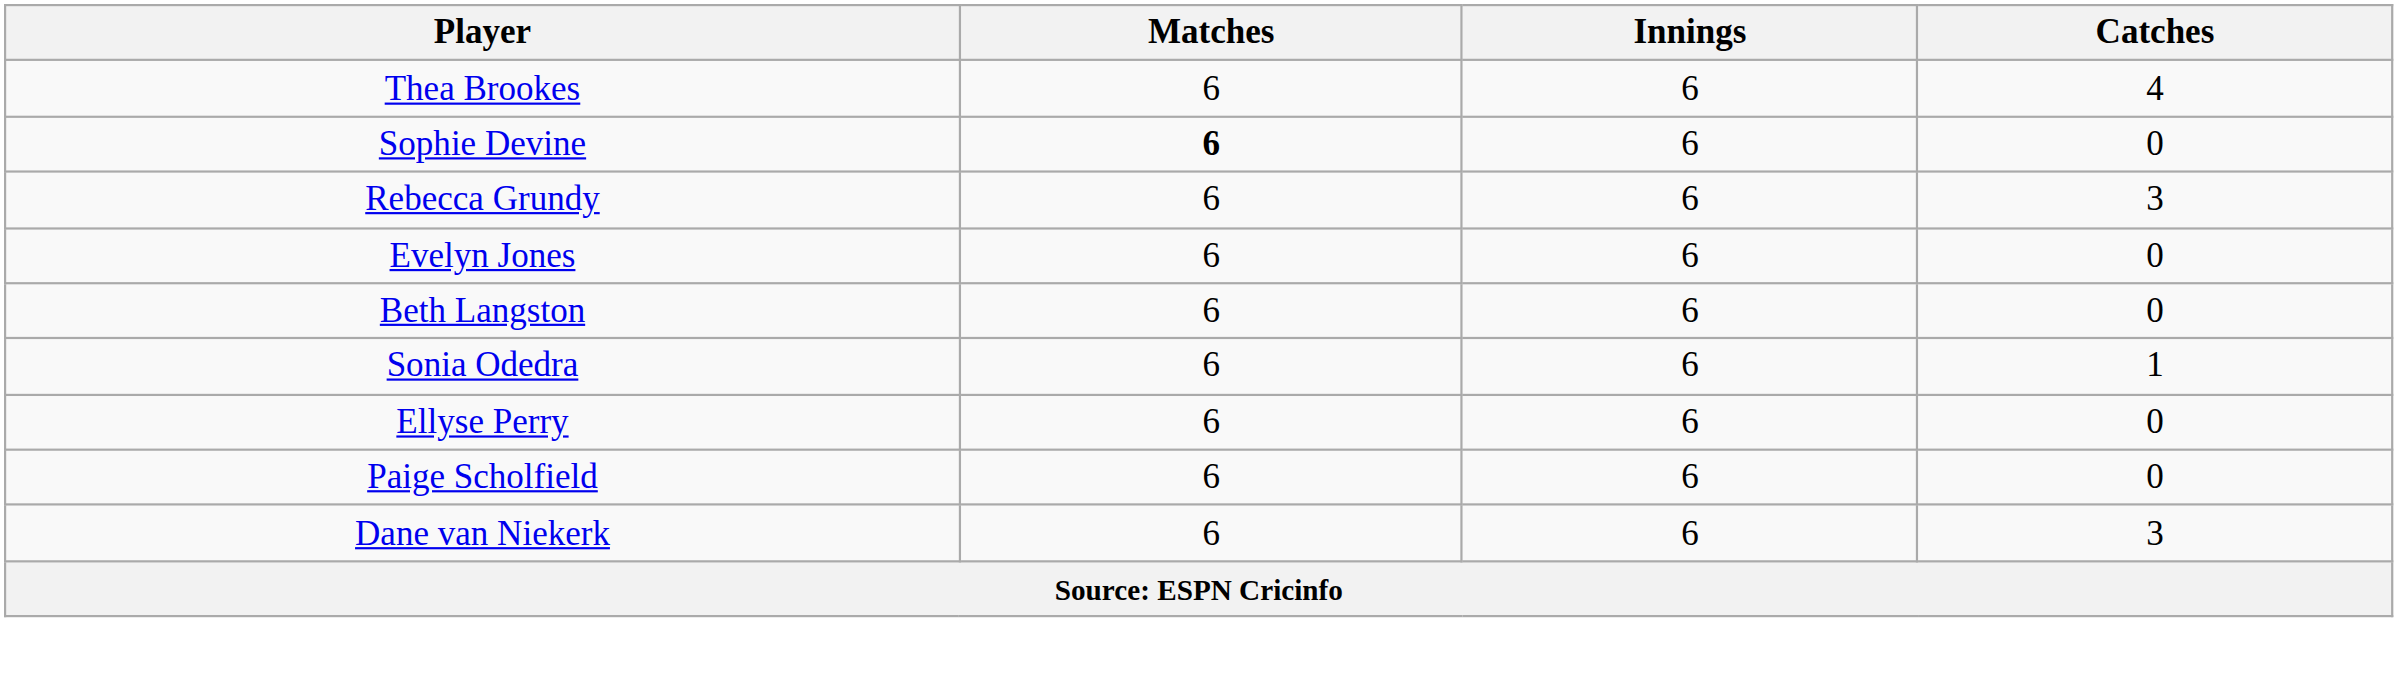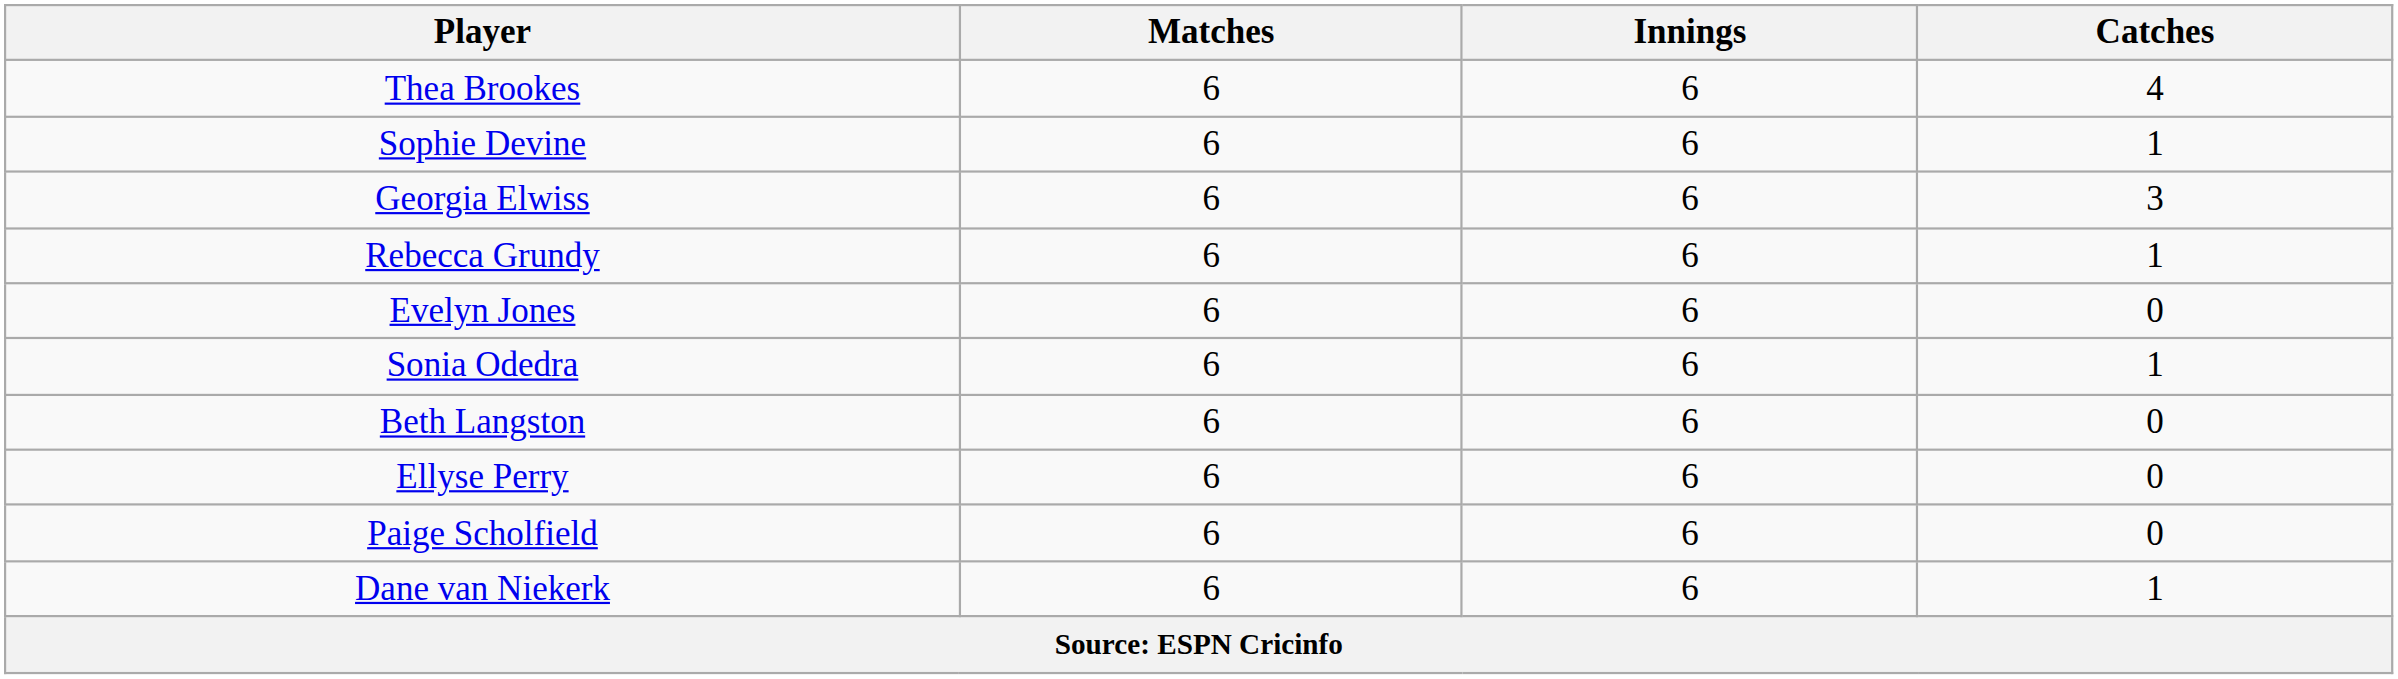Sophie Devine | Matches: bold -> normal
Sophie Devine | Catches: 0 -> 1
+ row: Georgia Elwiss | 6 | 6 | 3
Rebecca Grundy | Catches: 3 -> 1
rows swapped: Beth Langston <-> Sonia Odedra
Dane van Niekerk | Catches: 3 -> 1
